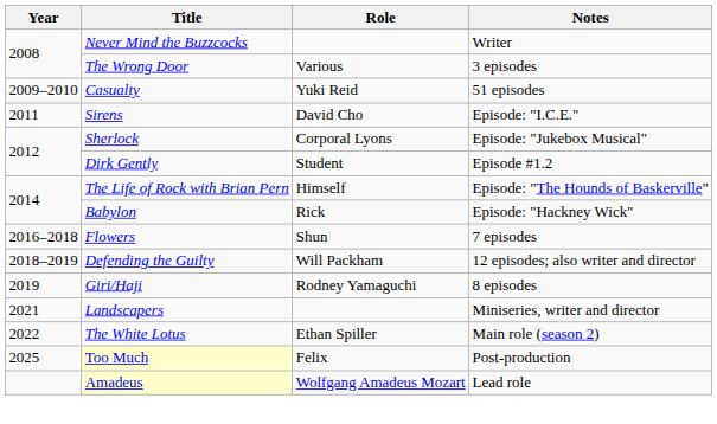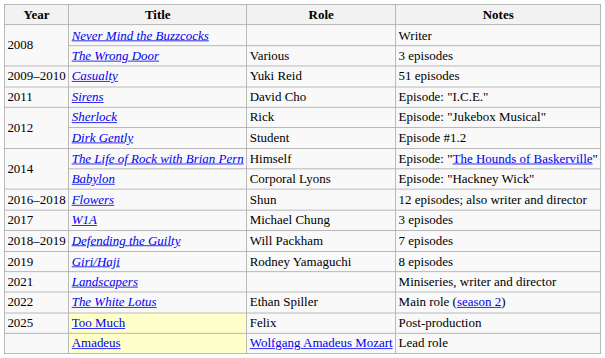Sherlock | Role: Corporal Lyons -> Rick
Babylon | Role: Rick -> Corporal Lyons
Flowers | Notes: 7 episodes -> 12 episodes; also writer and director
+ row: 2017 | W1A | Michael Chung | 3 episodes
Defending the Guilty | Notes: 12 episodes; also writer and director -> 7 episodes
